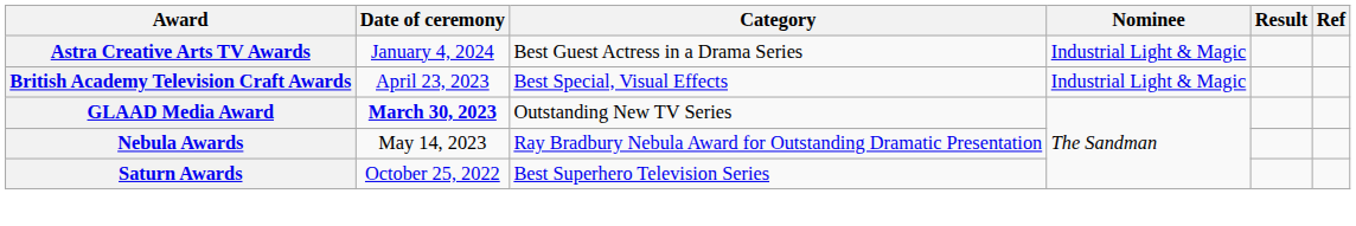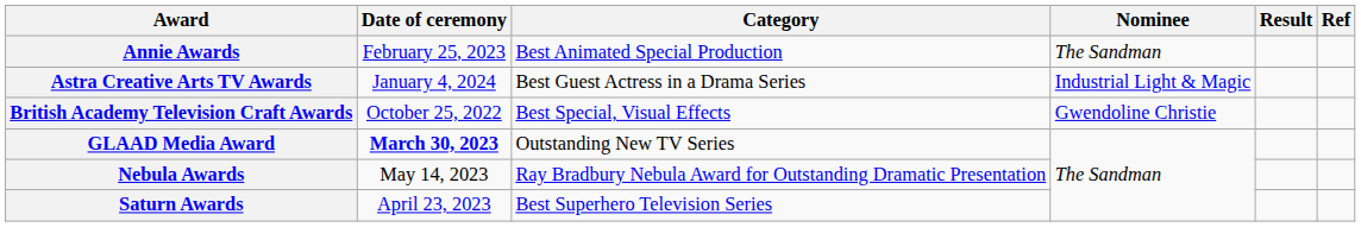+ row: Annie Awards | February 25, 2023 | Best Animated Special Production | The Sandman
British Academy Television Craft Awards | Date of ceremony: April 23, 2023 -> October 25, 2022
British Academy Television Craft Awards | Nominee: Industrial Light & Magic -> Gwendoline Christie
Saturn Awards | Date of ceremony: October 25, 2022 -> April 23, 2023
